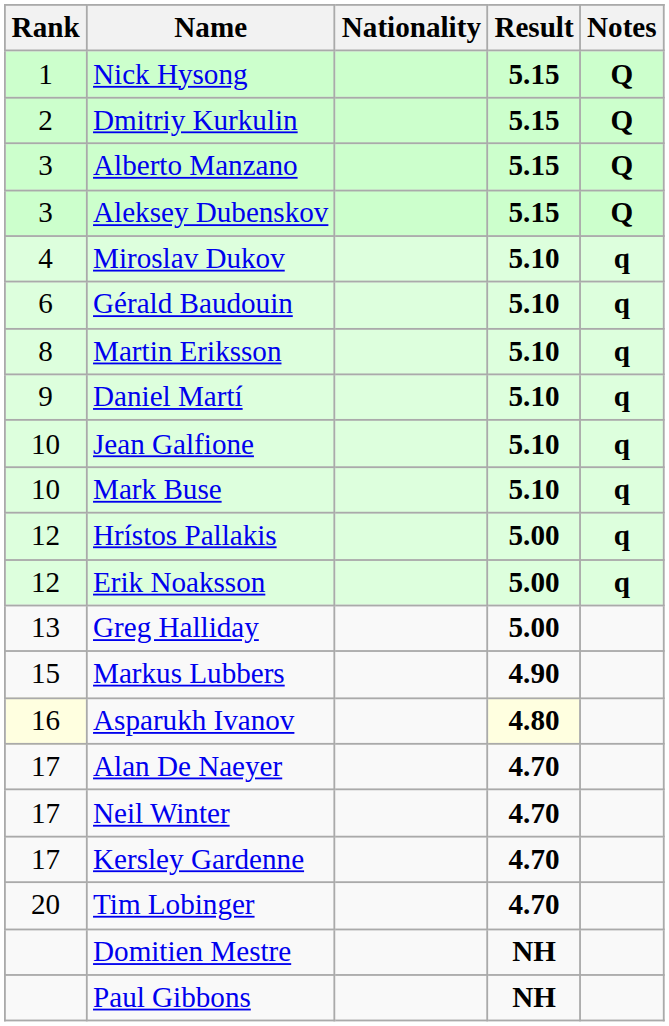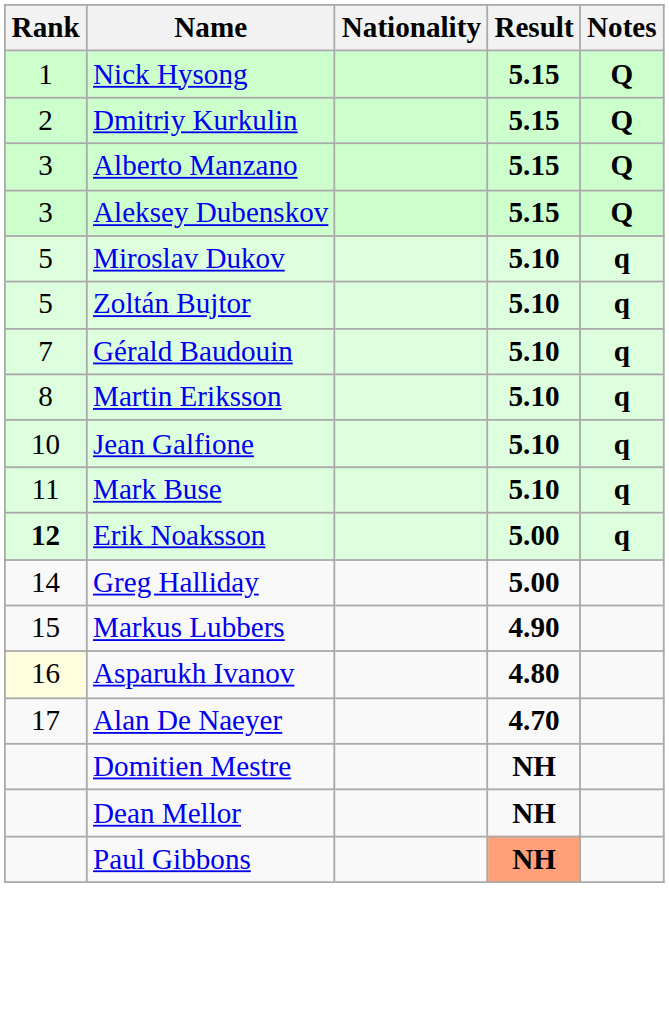Miroslav Dukov | Rank: 4 -> 5
+ row: 5 | Zoltán Bujtor | 5.10 | q
Gérald Baudouin | Rank: 6 -> 7
- row: 9 | Daniel Martí | 5.10 | q
Mark Buse | Rank: 10 -> 11
- row: 12 | Hrístos Pallakis | 5.00 | q
Erik Noaksson | Rank: normal -> bold
Greg Halliday | Rank: 13 -> 14
Asparukh Ivanov | Result: lightyellow background -> no background
- row: 17 | Neil Winter | 4.70
- row: 17 | Kersley Gardenne | 4.70
- row: 20 | Tim Lobinger | 4.70
+ row: Dean Mellor | NH
Paul Gibbons | Result: no background -> lightsalmon background
